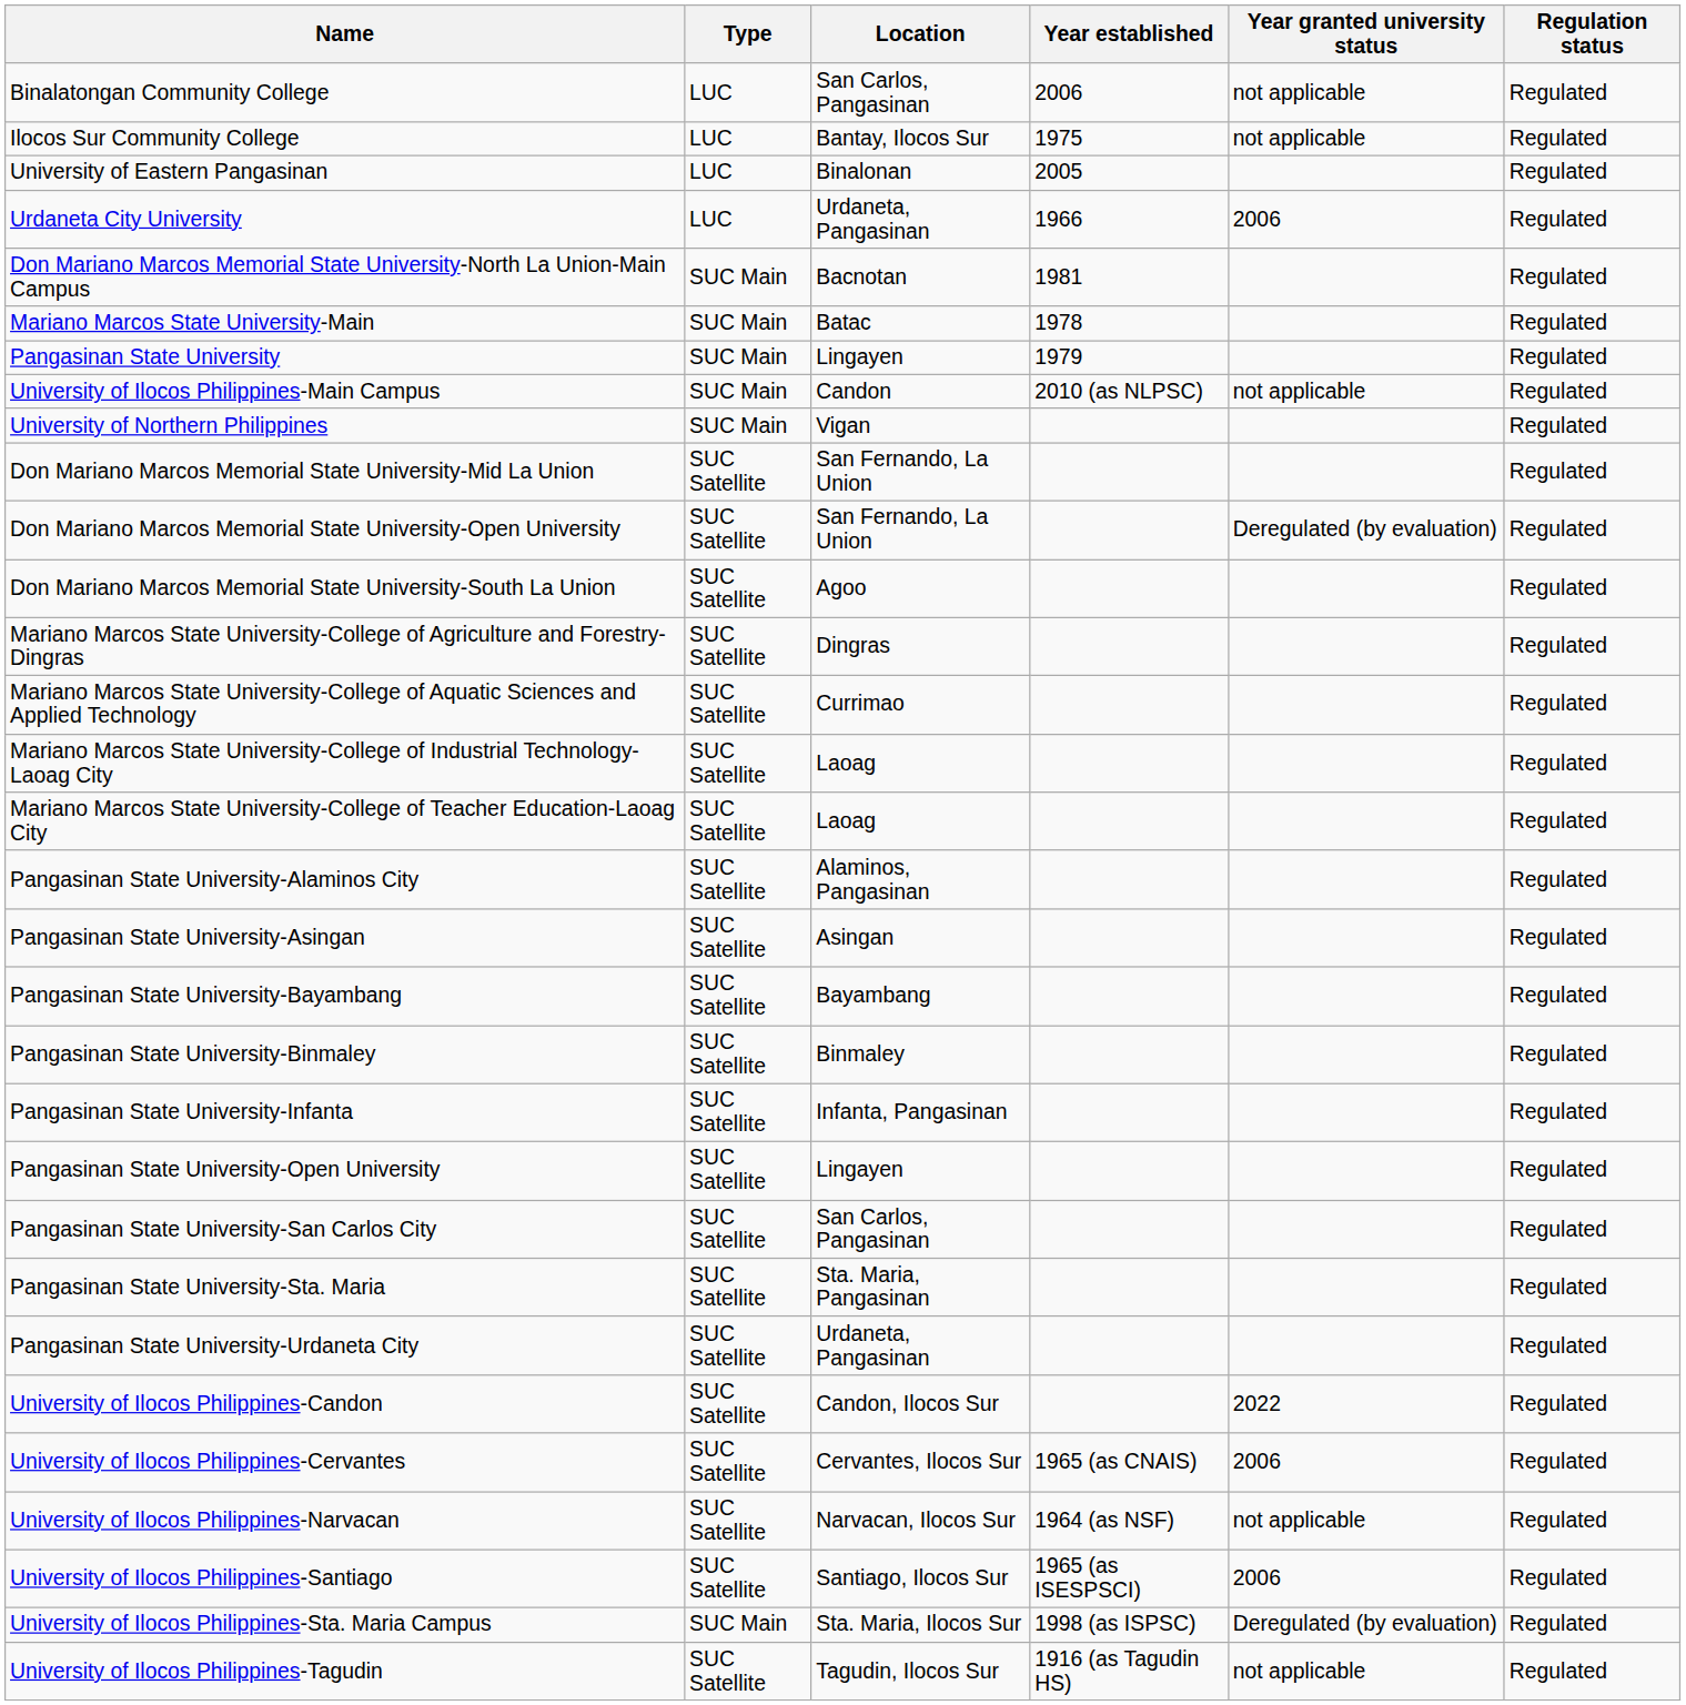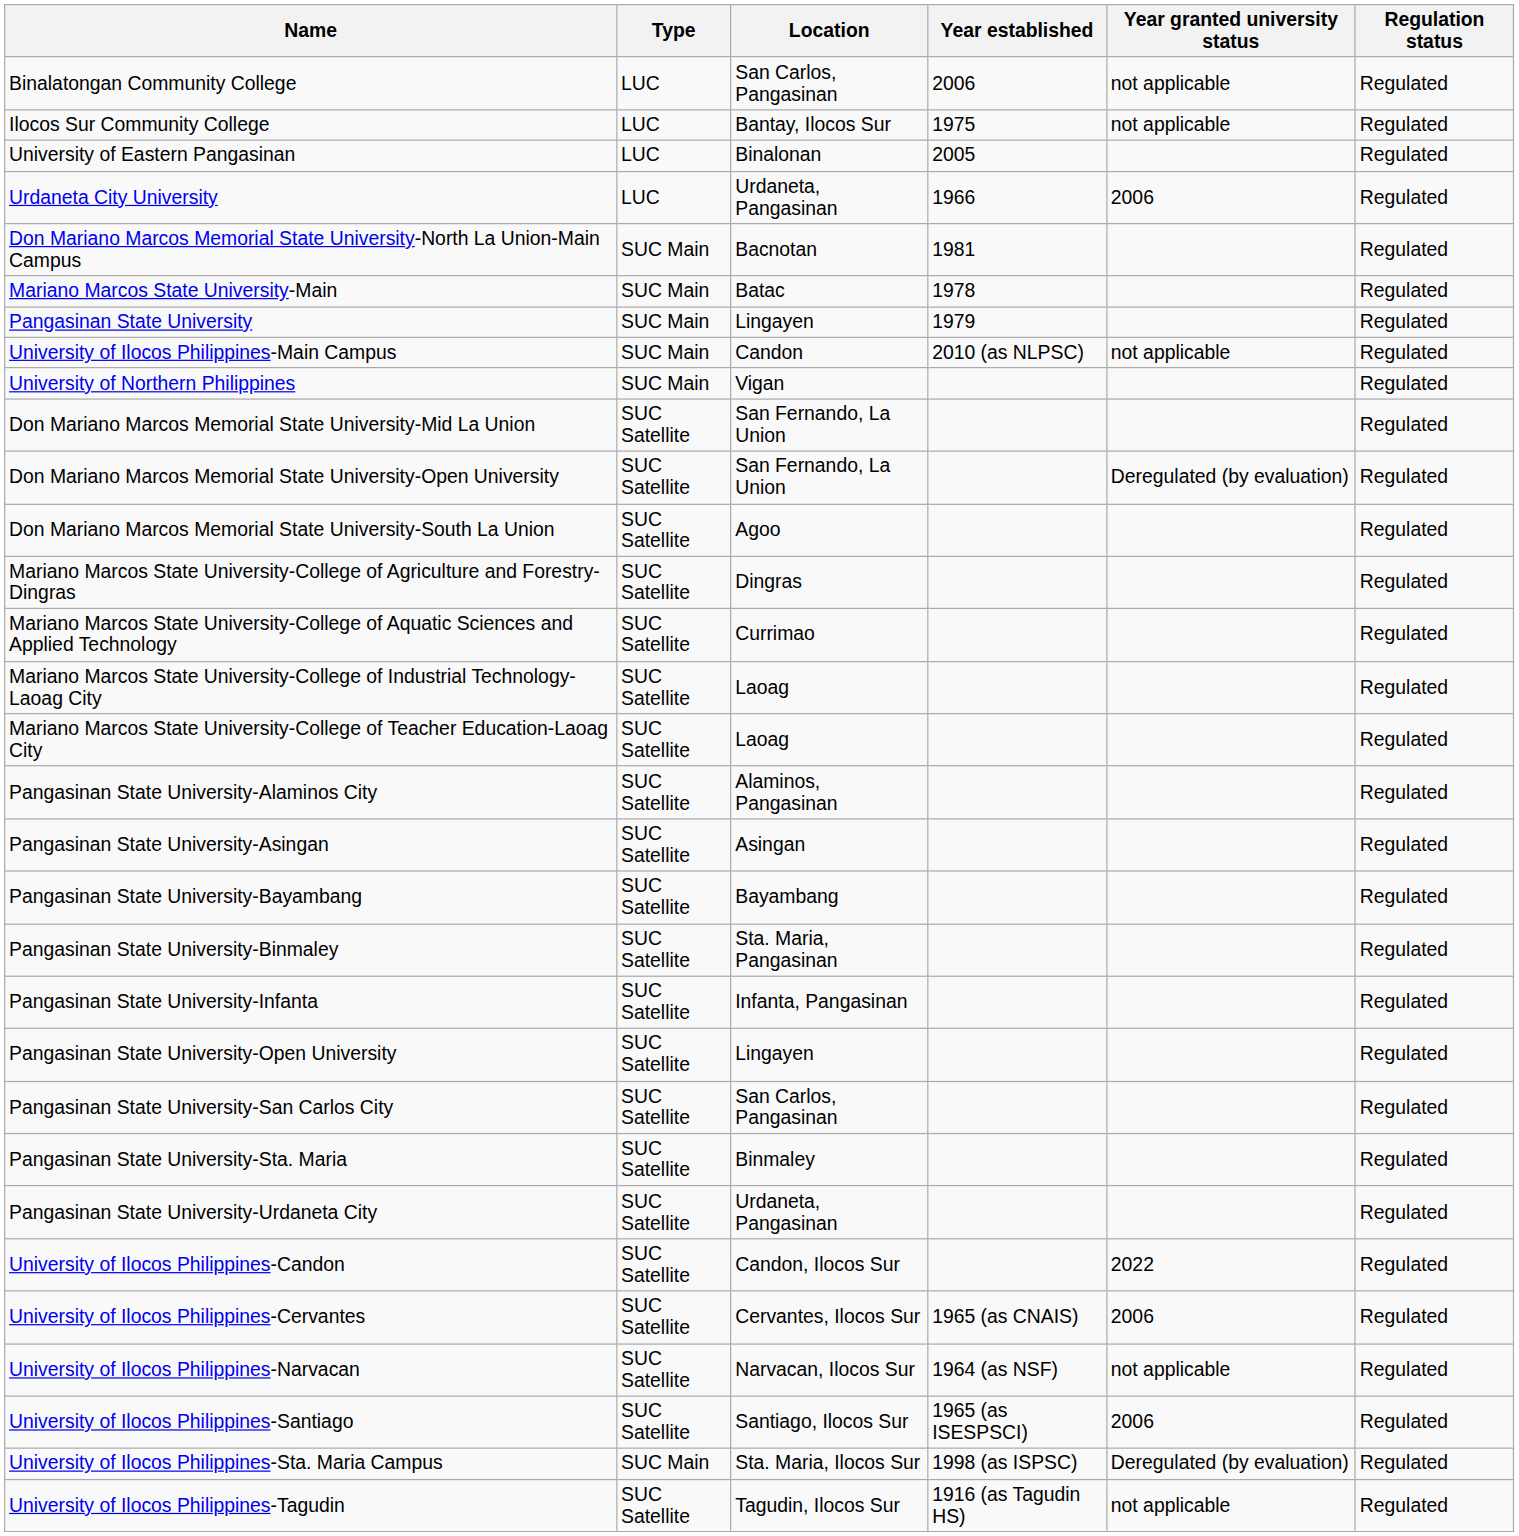Pangasinan State University-Binmaley | Location: Binmaley -> Sta. Maria, Pangasinan
Pangasinan State University-Sta. Maria | Location: Sta. Maria, Pangasinan -> Binmaley
